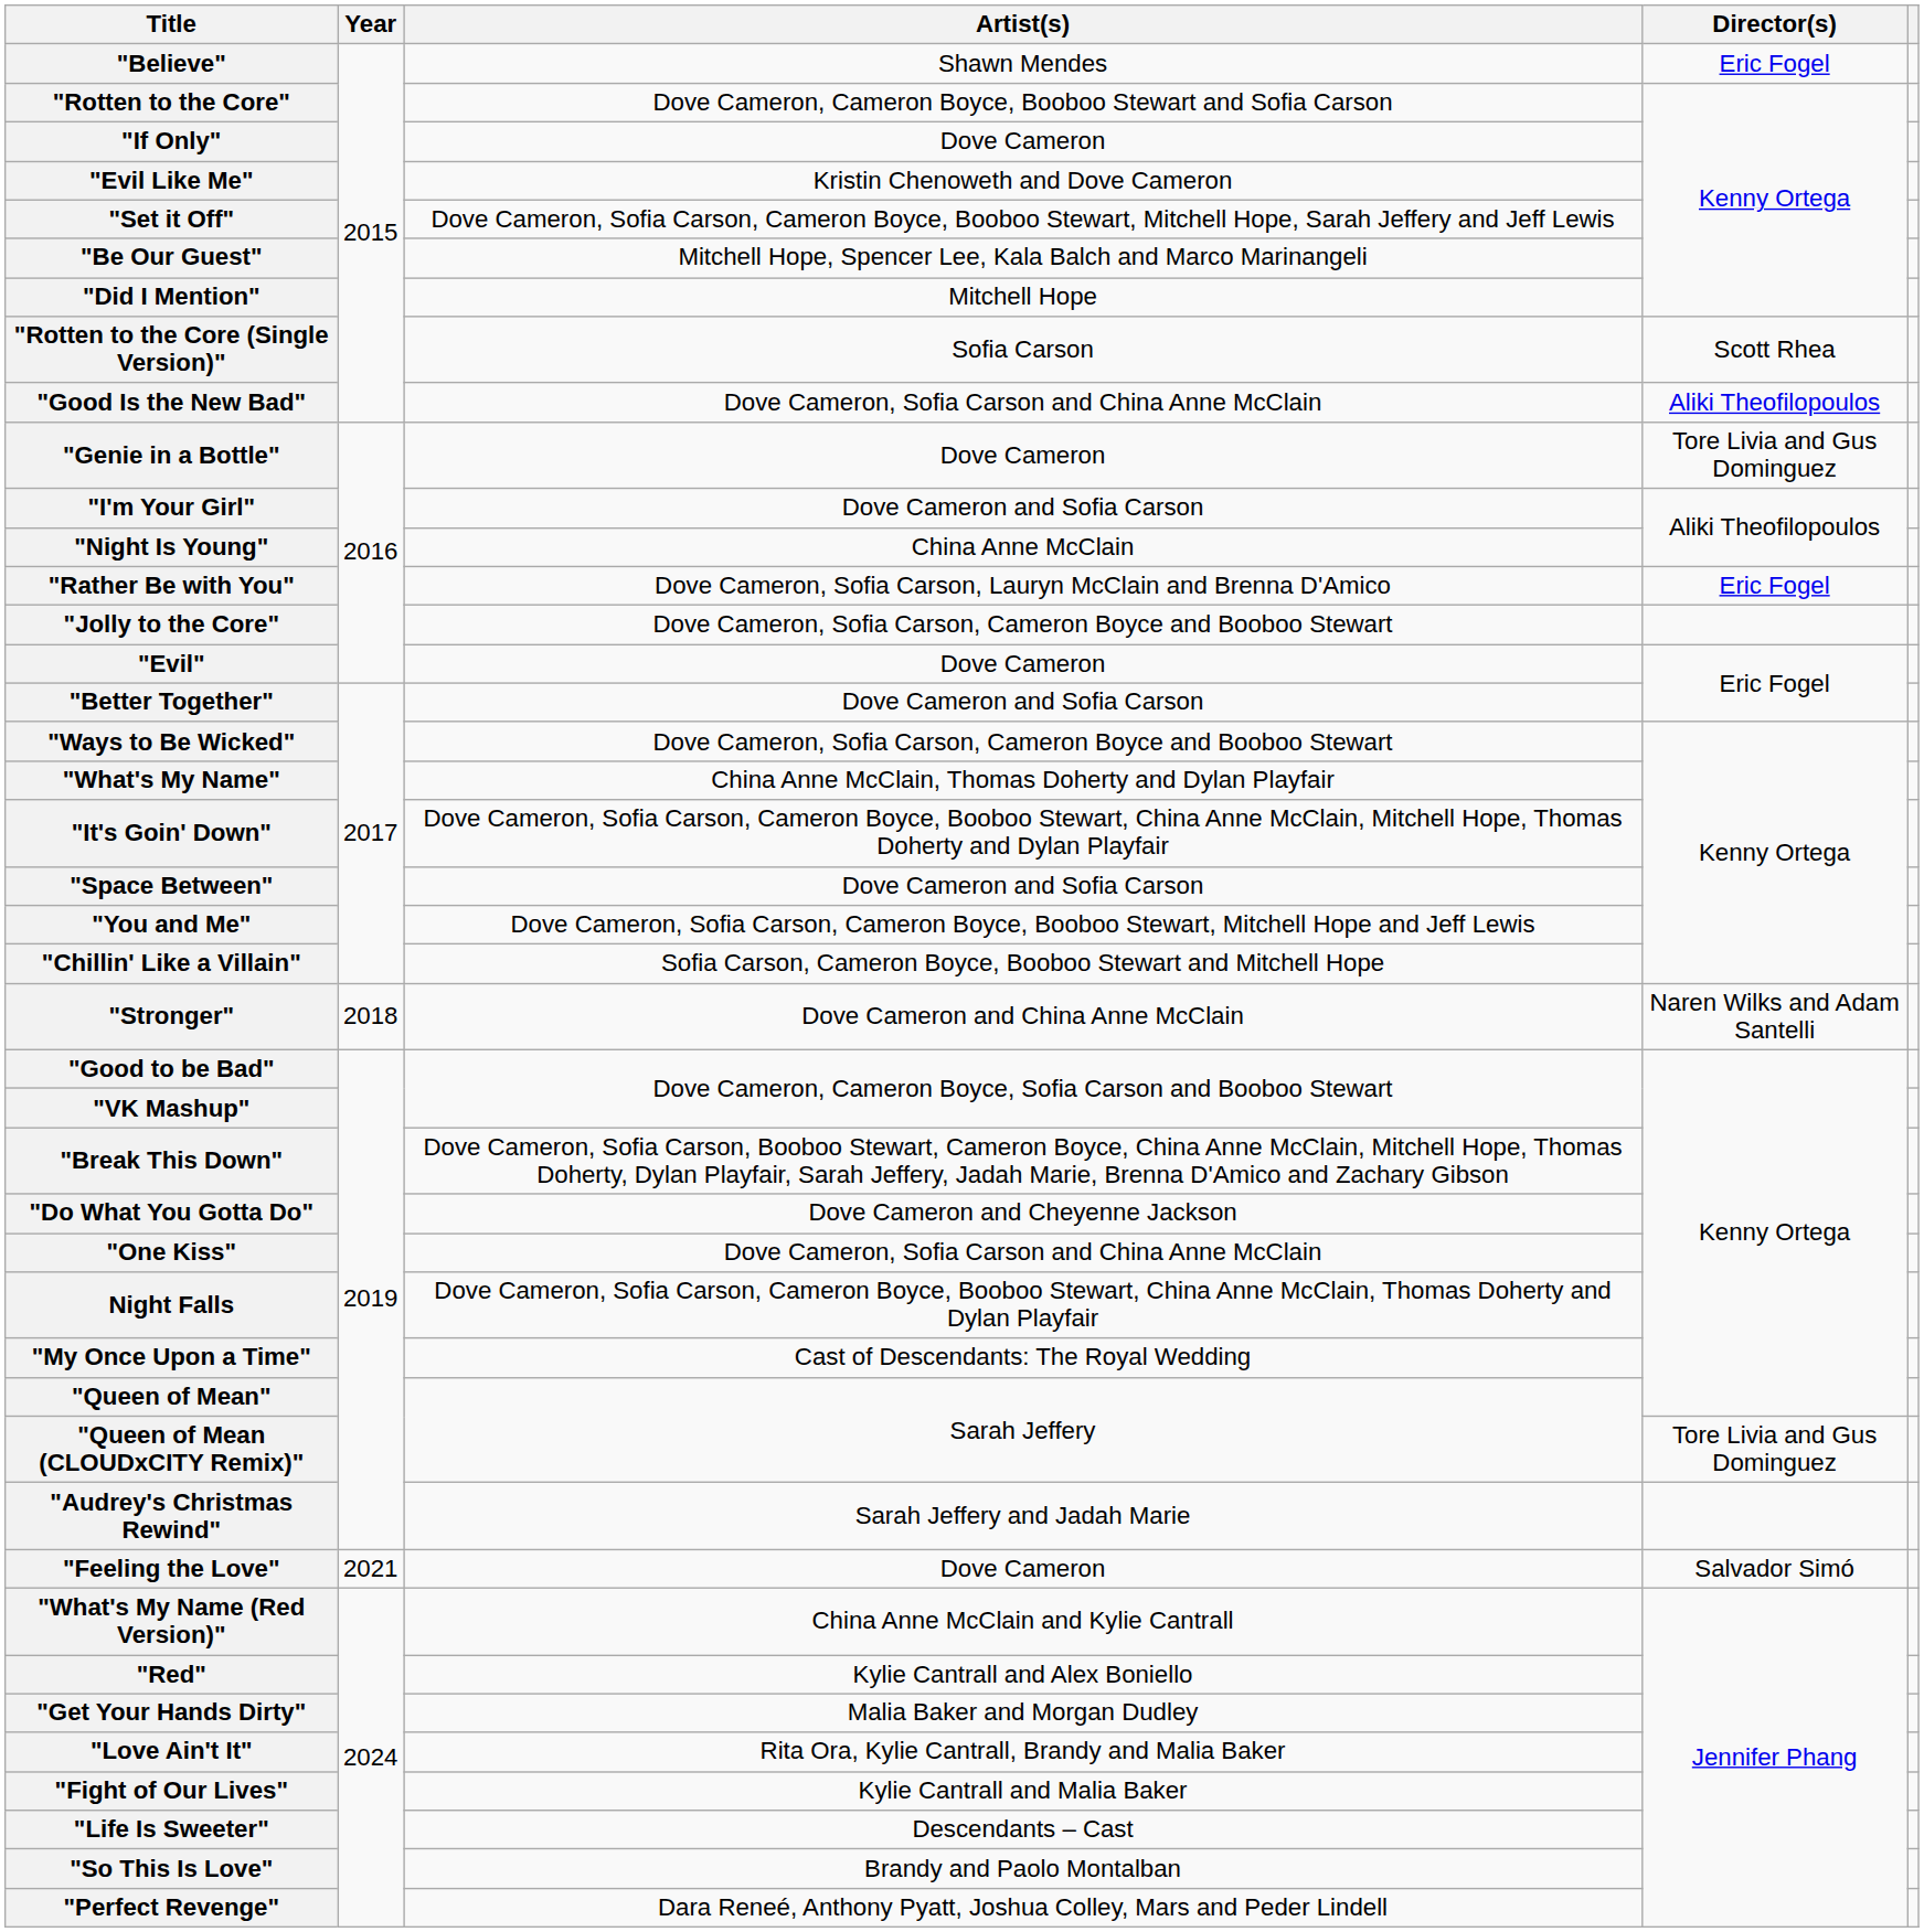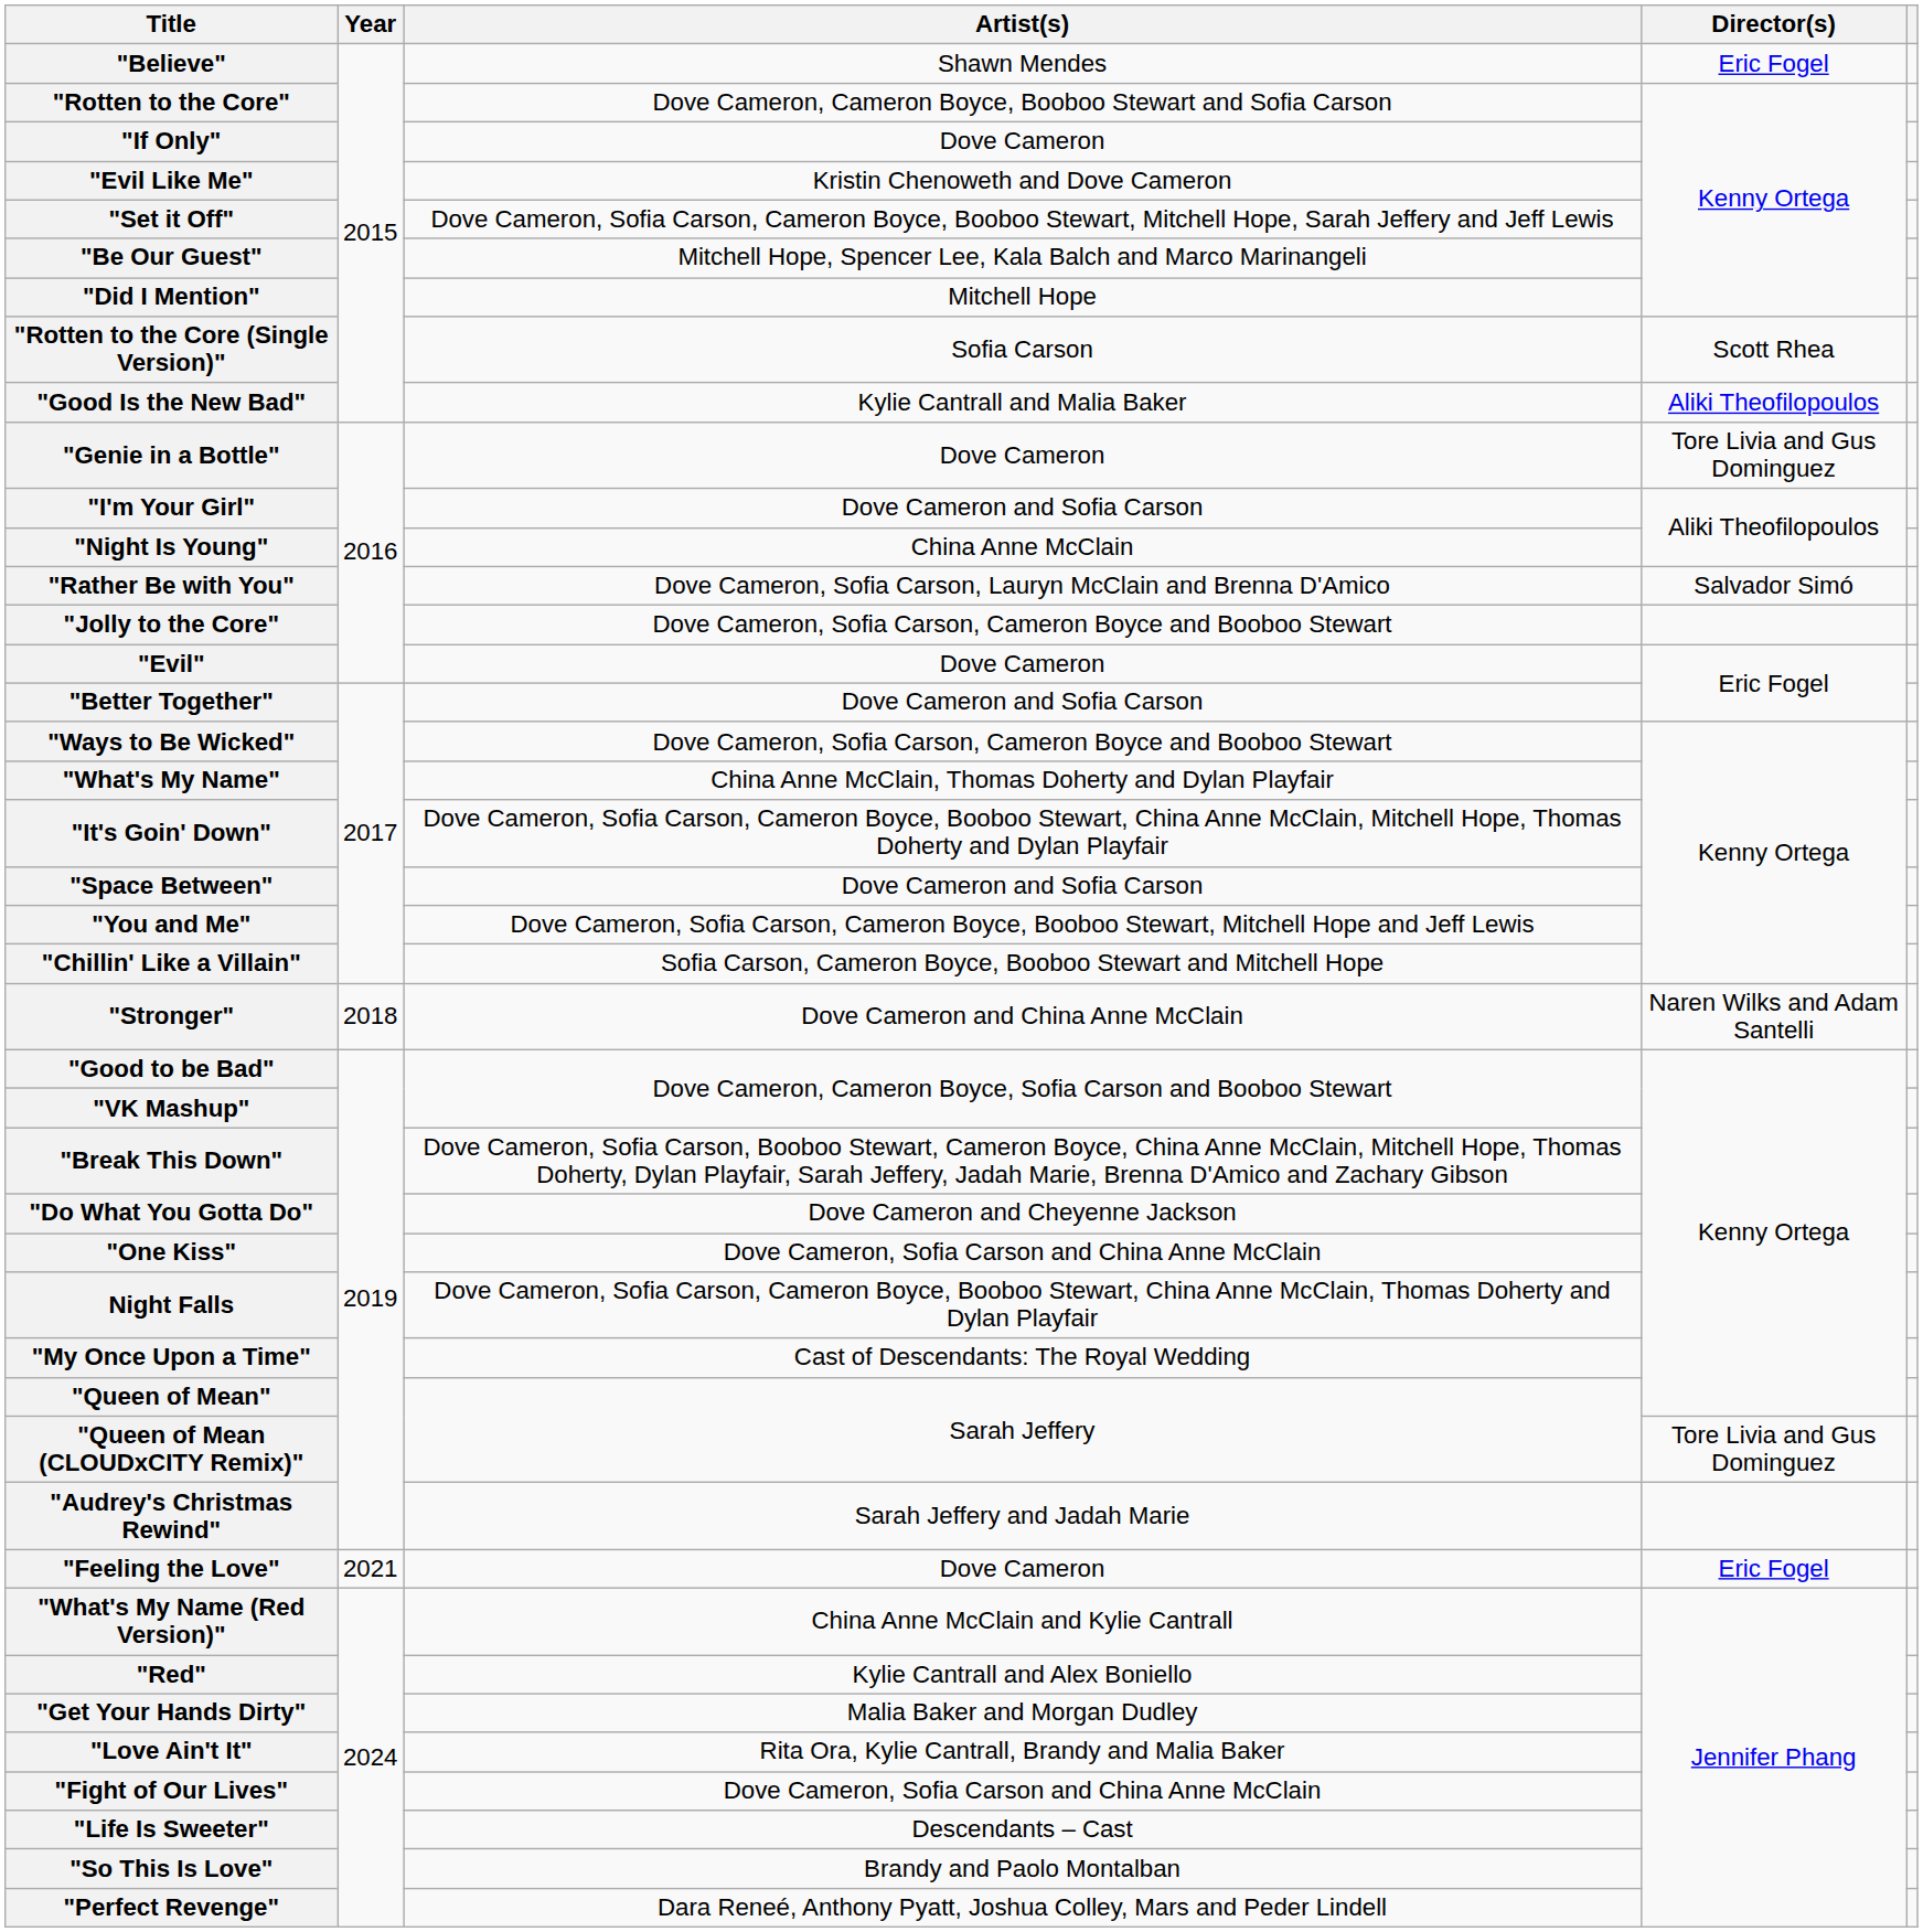"Good Is the New Bad" | Artist(s): Dove Cameron, Sofia Carson and China Anne McClain -> Kylie Cantrall and Malia Baker
"Rather Be with You" | Director(s): Eric Fogel -> Salvador Simó
"Feeling the Love" | Director(s): Salvador Simó -> Eric Fogel
"Fight of Our Lives" | Artist(s): Kylie Cantrall and Malia Baker -> Dove Cameron, Sofia Carson and China Anne McClain
